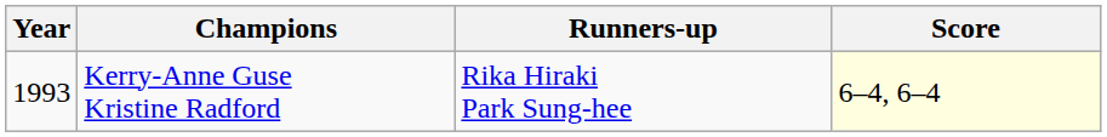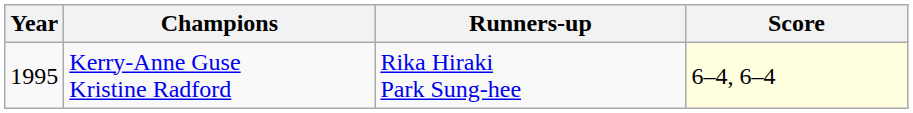Kerry-Anne Guse Kristine Radford | Year: 1993 -> 1995
